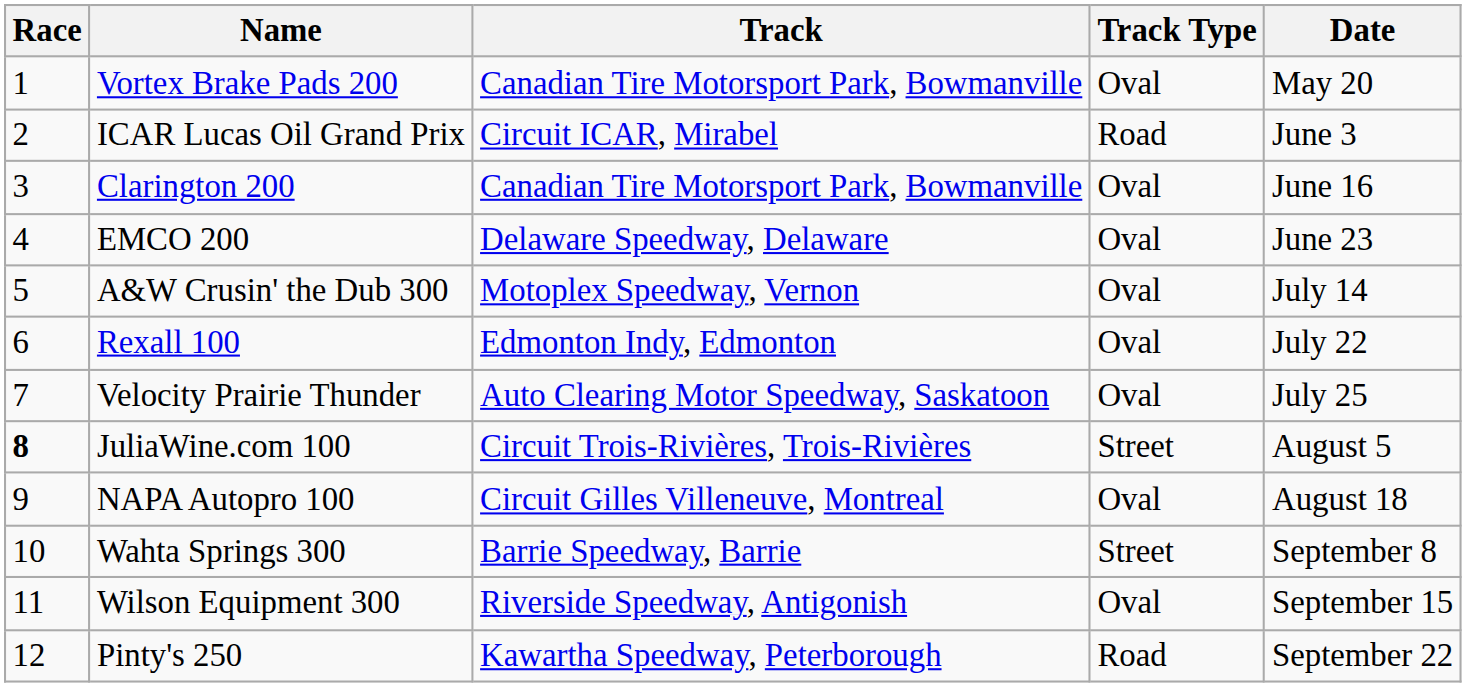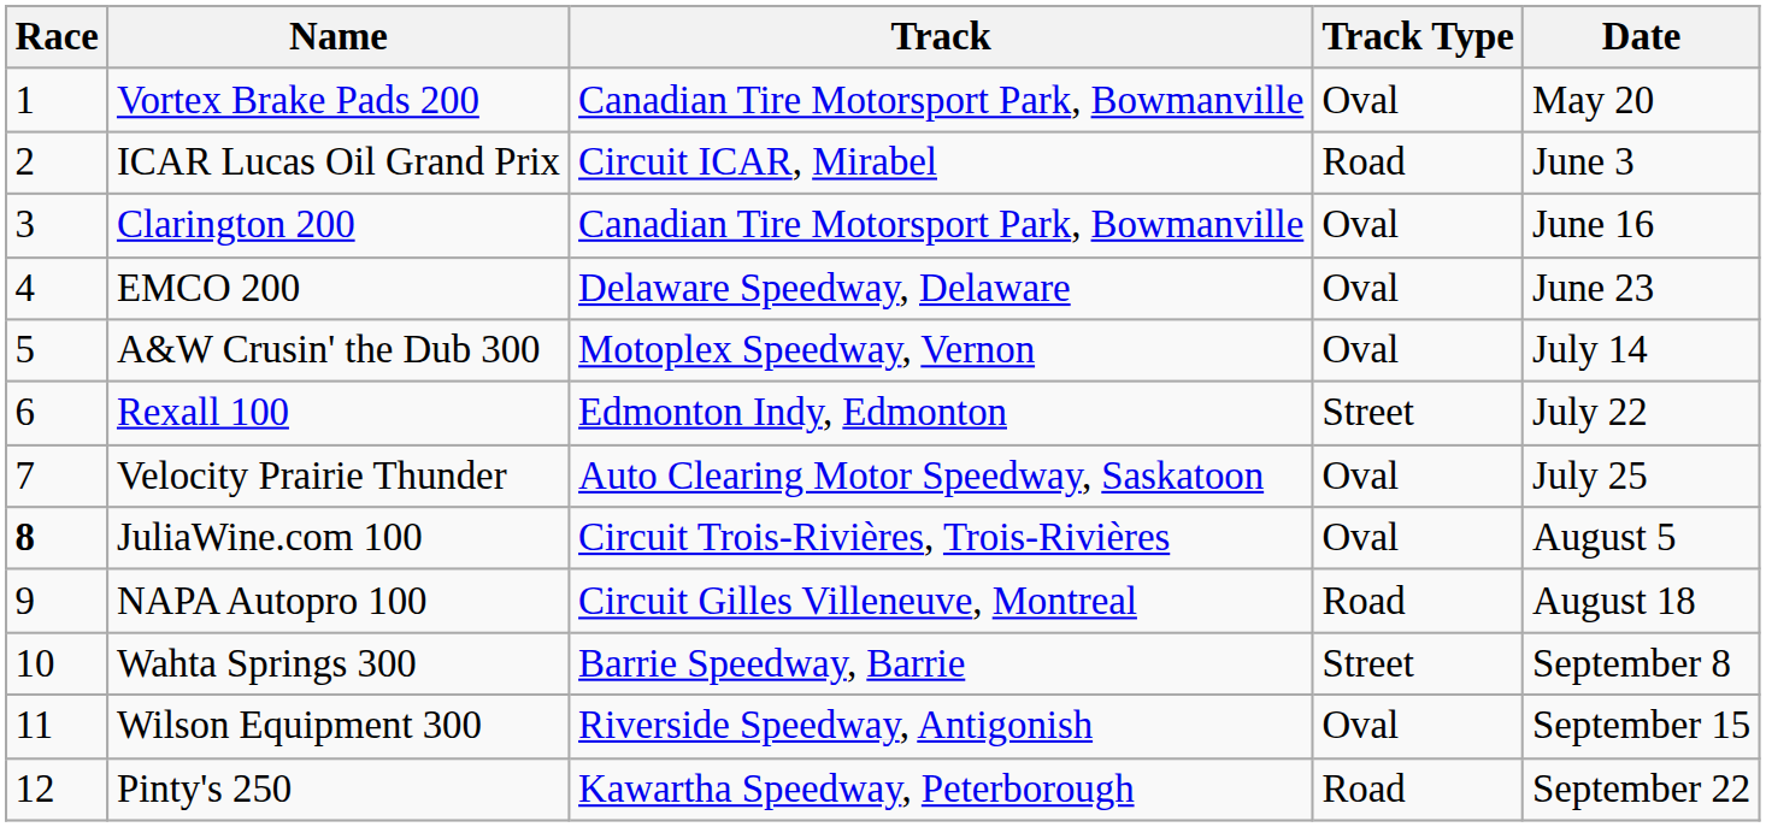Rexall 100 | Track Type: Oval -> Street
JuliaWine.com 100 | Track Type: Street -> Oval
NAPA Autopro 100 | Track Type: Oval -> Road
